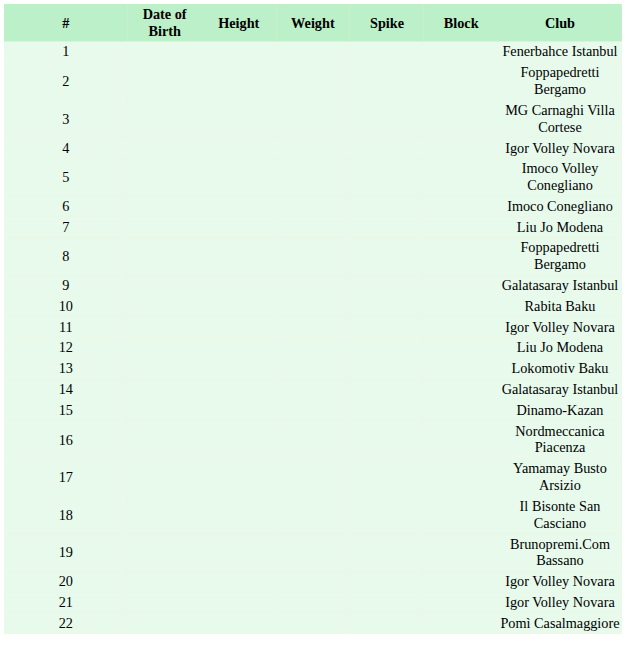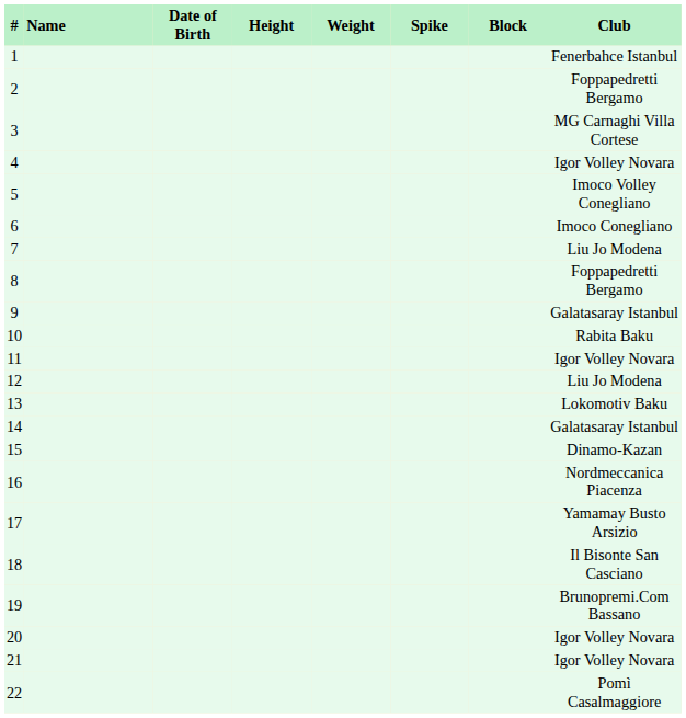+ column: Name
